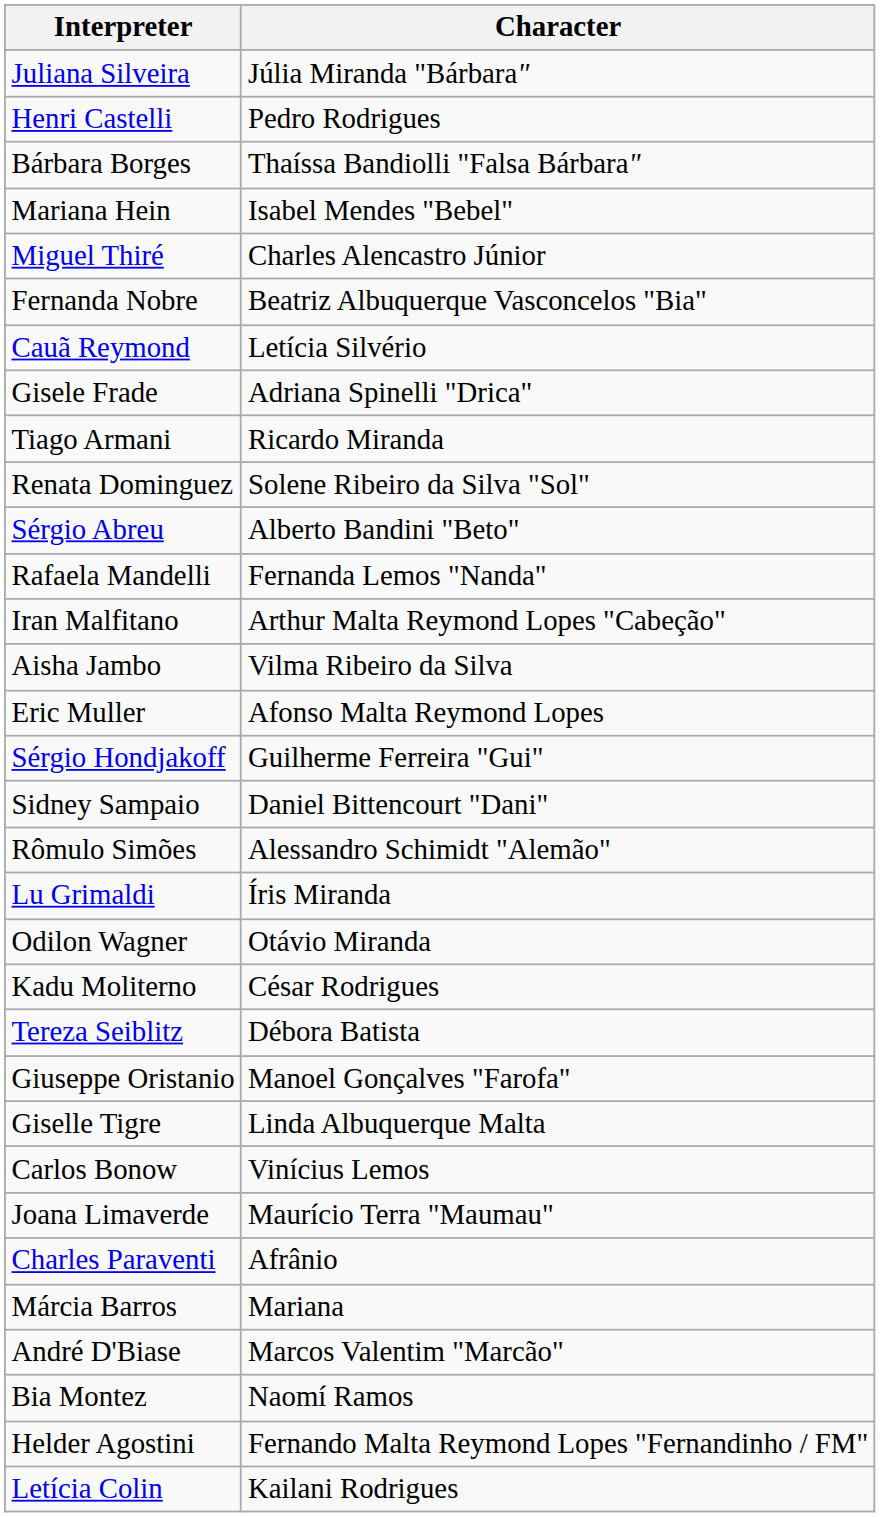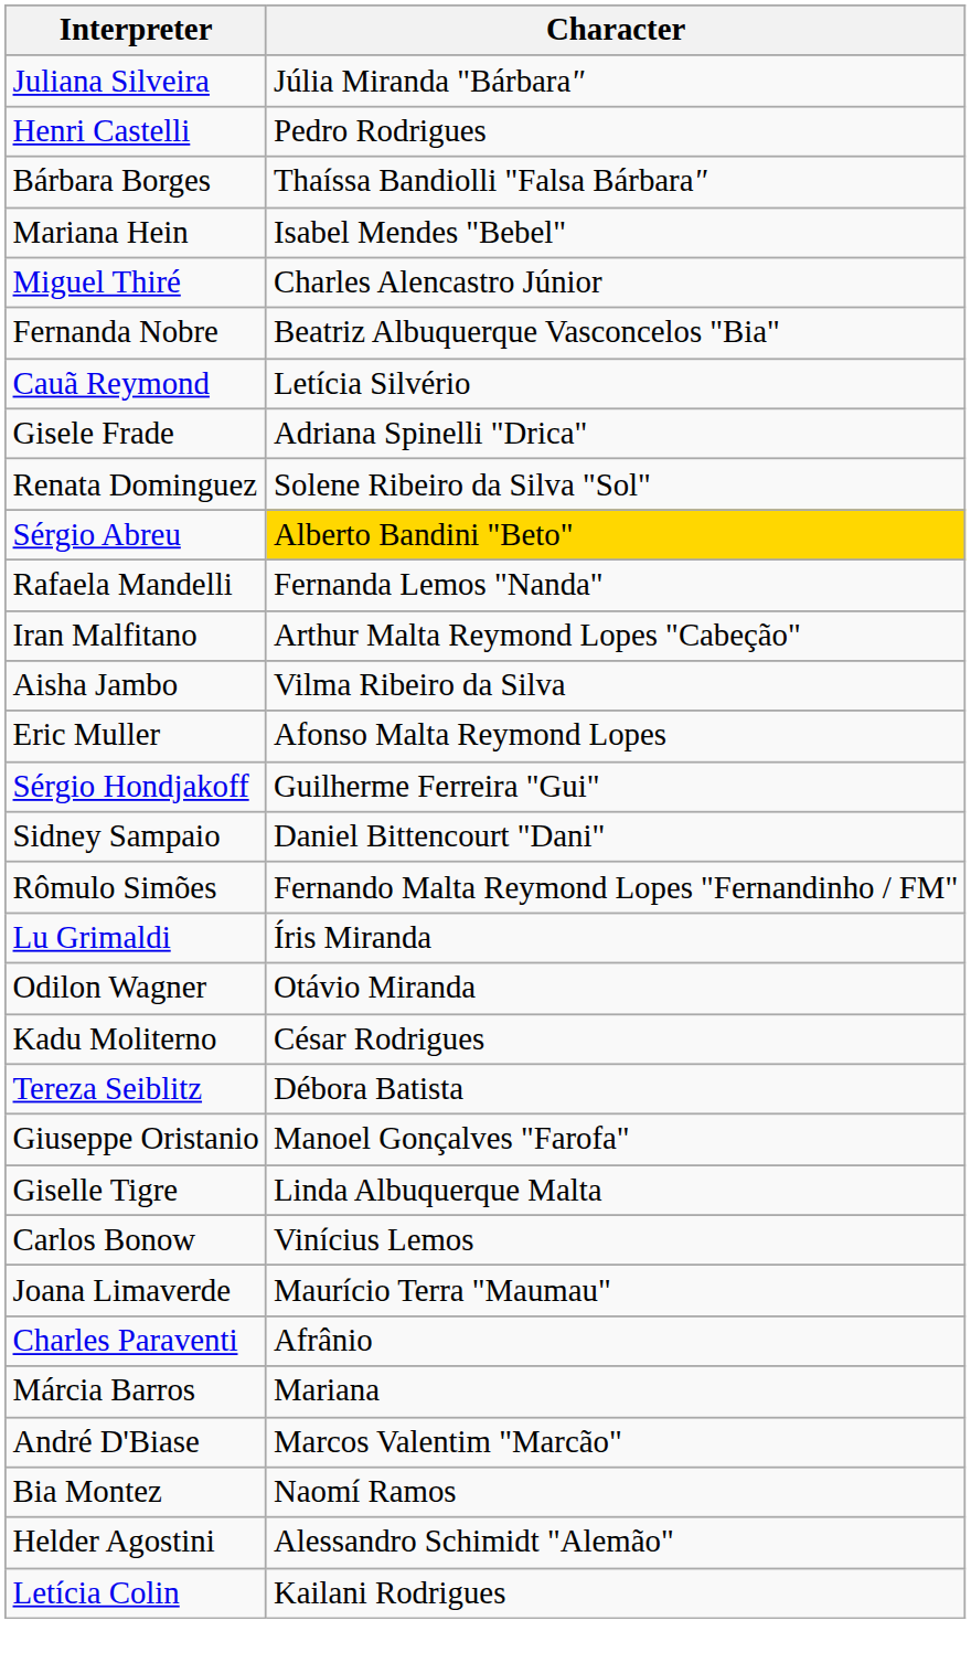- row: Tiago Armani | Ricardo Miranda
Sérgio Abreu | Character: no background -> gold background
Rômulo Simões | Character: Alessandro Schimidt "Alemão" -> Fernando Malta Reymond Lopes "Fernandinho / FM"
Helder Agostini | Character: Fernando Malta Reymond Lopes "Fernandinho / FM" -> Alessandro Schimidt "Alemão"
